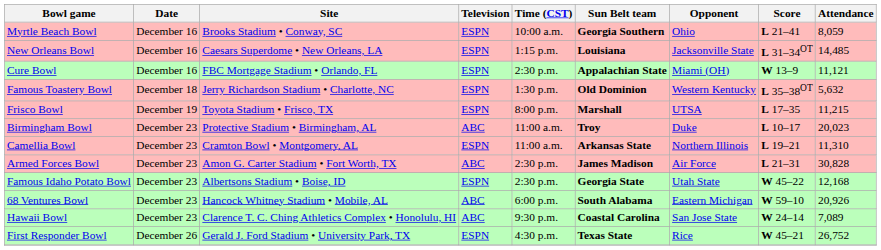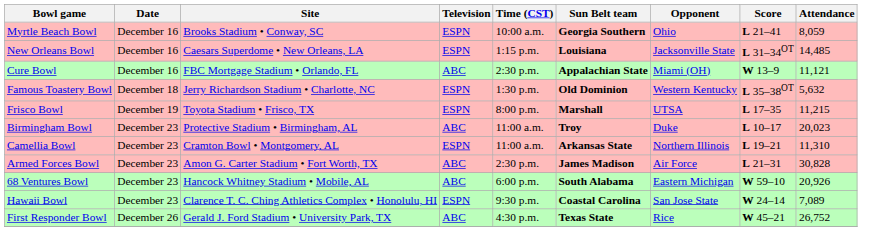Cure Bowl | Television: ESPN -> ABC
- row: Famous Idaho Potato Bowl | December 23 | Albertsons Stadium • Boise, ID | ESPN | 2:30 p.m. | Georgia State | Utah State | W 45–22 | 12,168
Hawaii Bowl | Television: ABC -> ESPN
First Responder Bowl | Television: ESPN -> ABC
